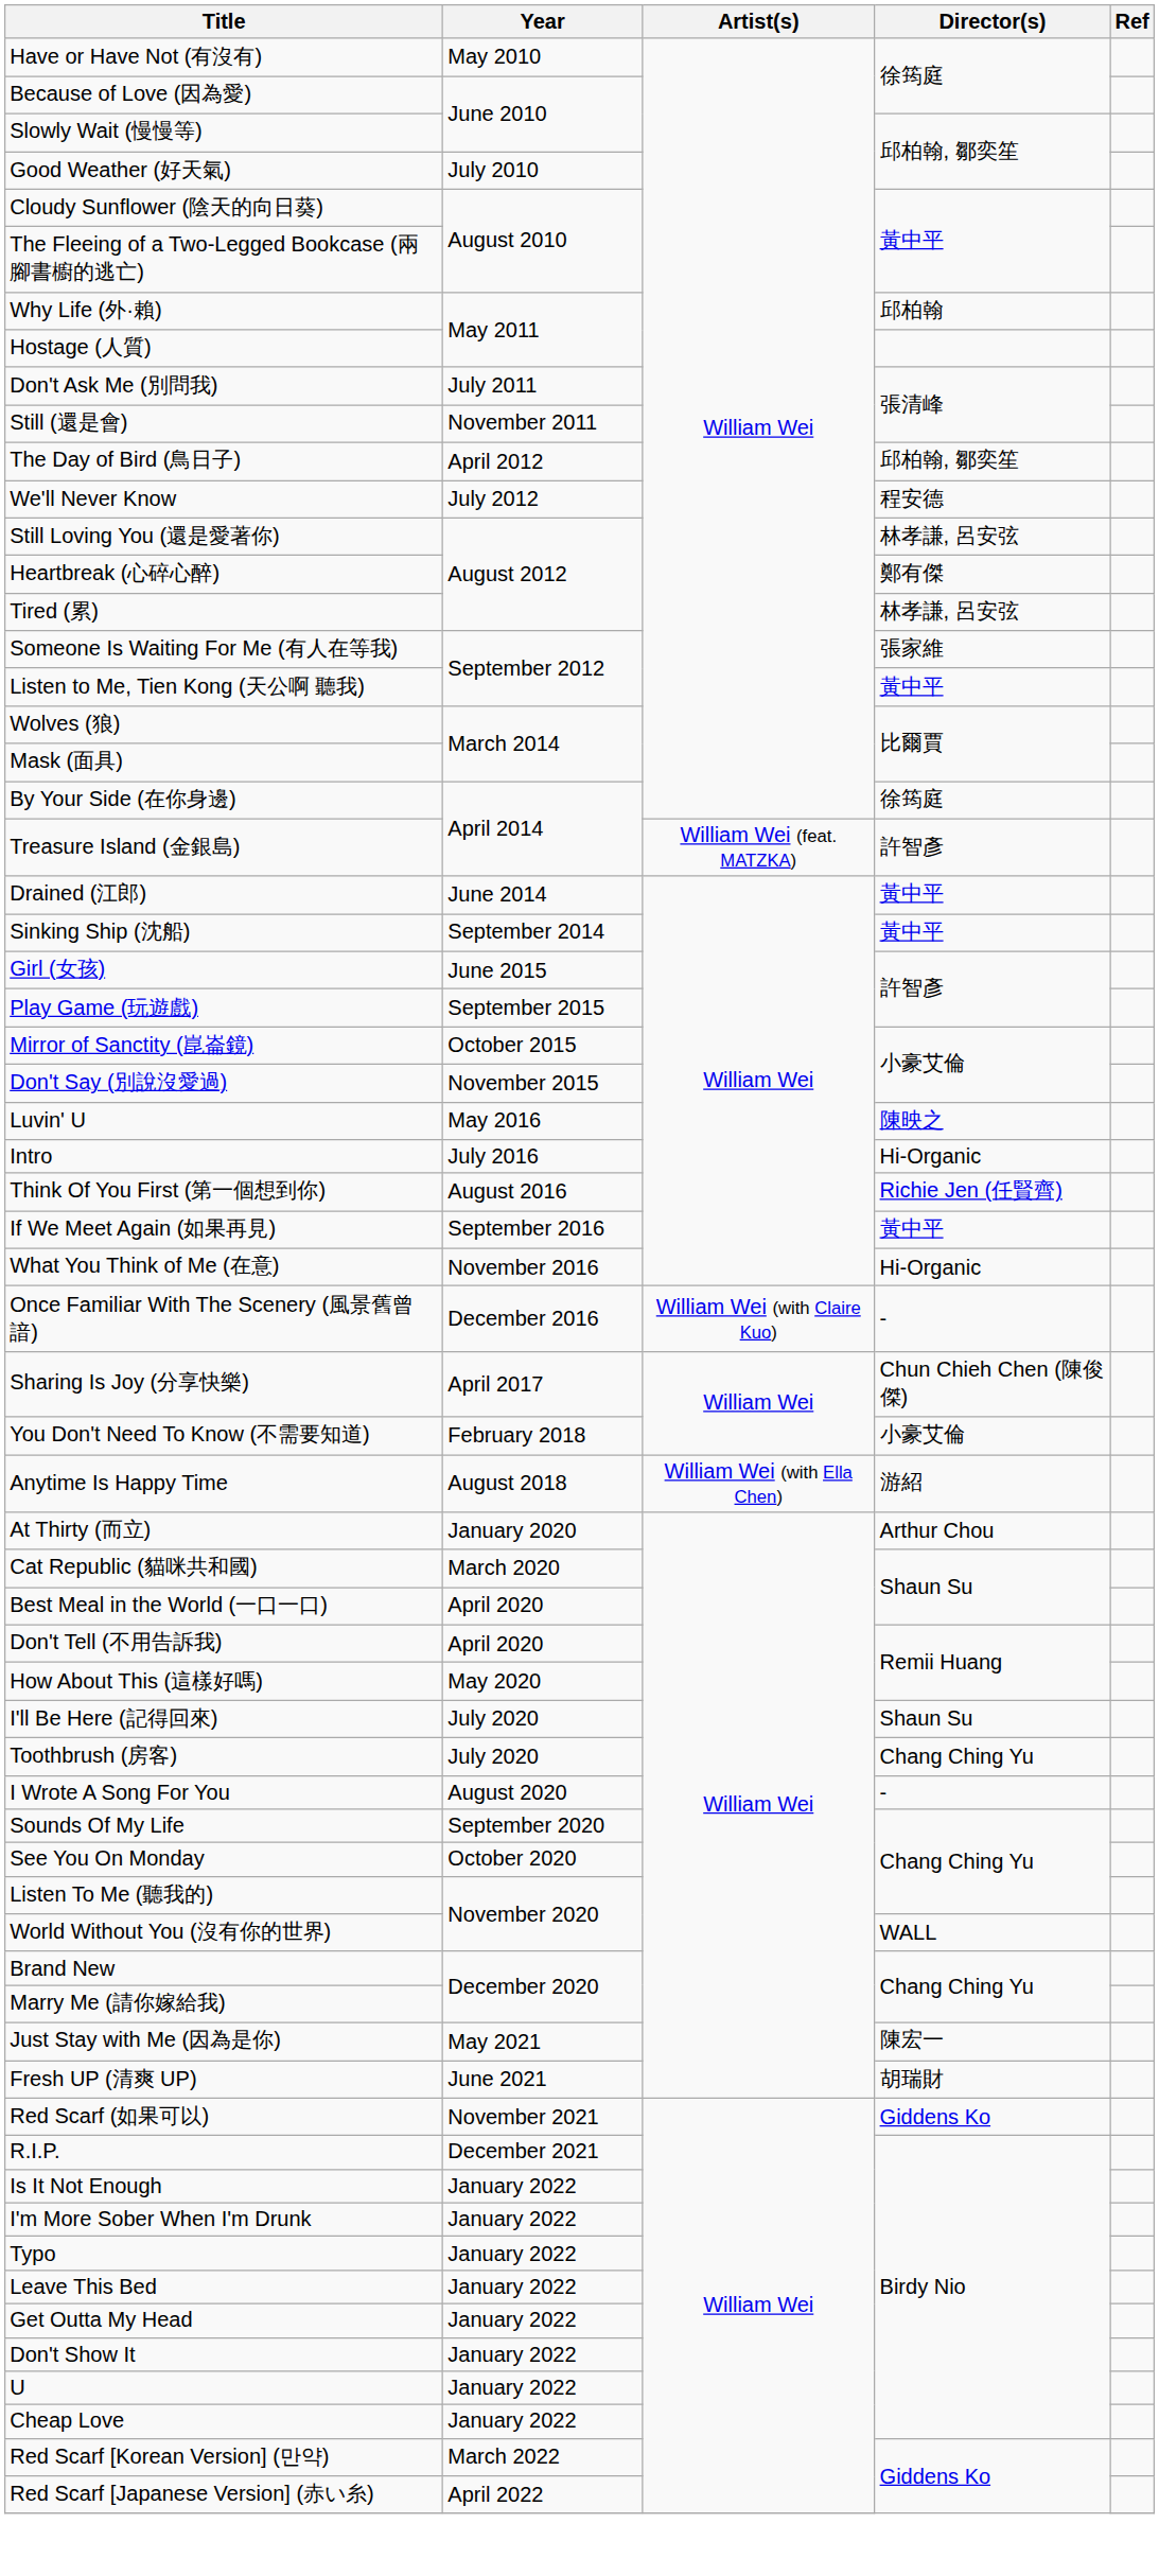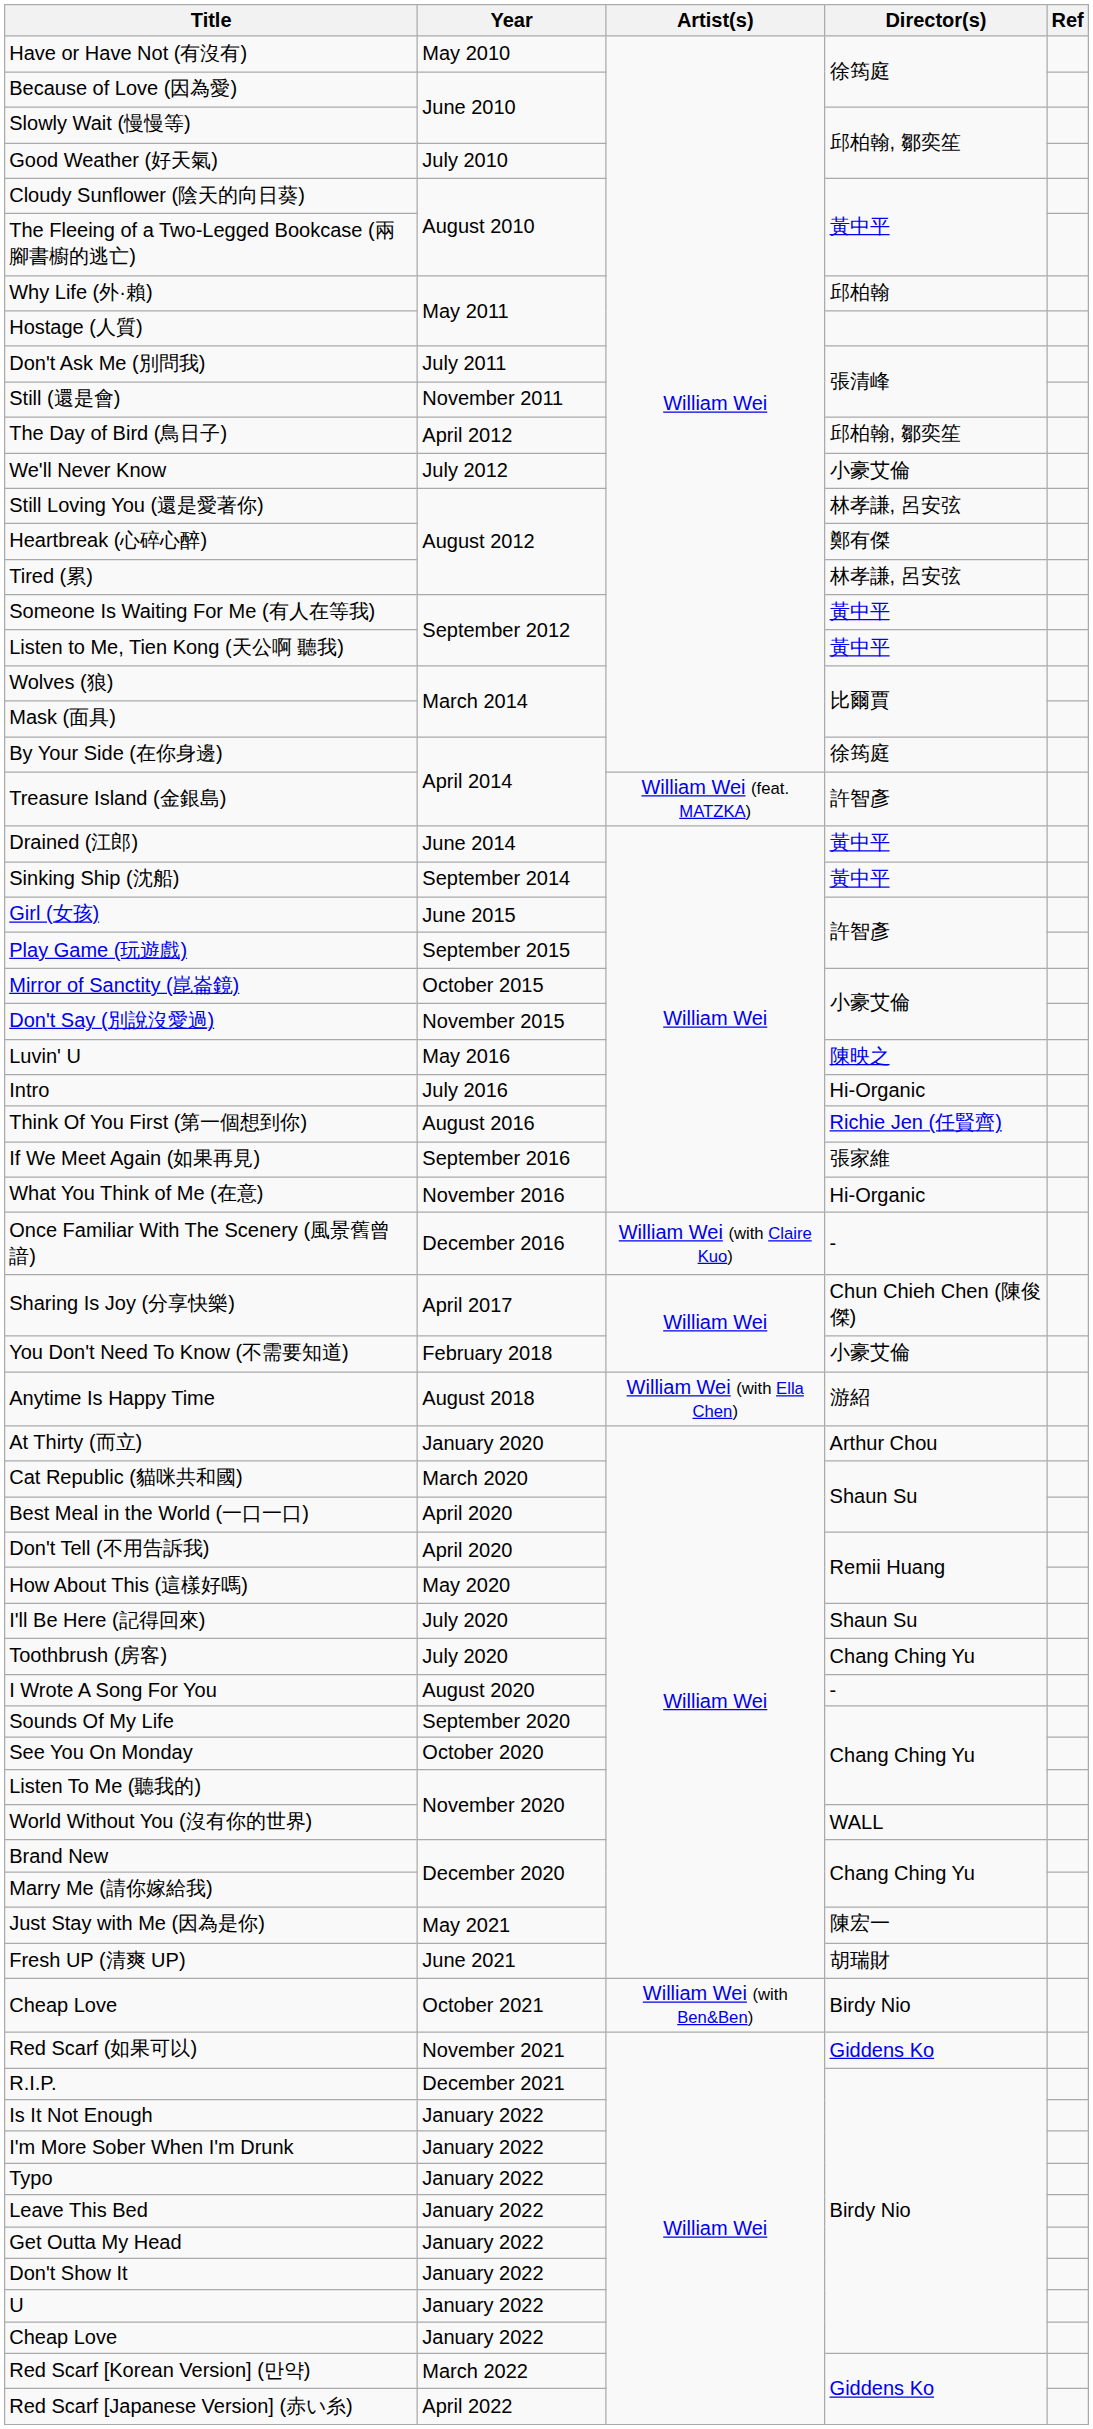We'll Never Know | Director(s): 程安德 -> 小豪艾倫
Someone Is Waiting For Me (有人在等我) | Director(s): 張家維 -> 黃中平
If We Meet Again (如果再見) | Director(s): 黃中平 -> 張家維
+ row: Cheap Love | October 2021 | William Wei (with Ben&Ben) | Birdy Nio
